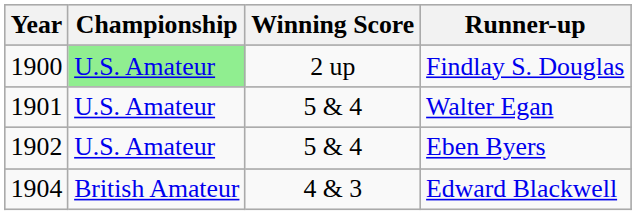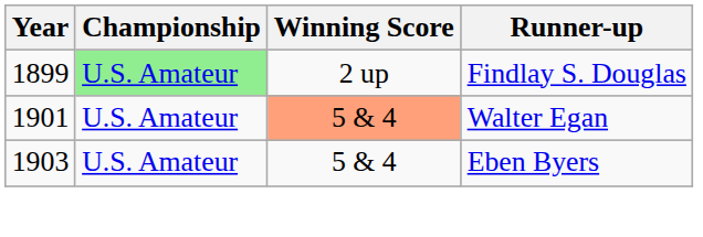Findlay S. Douglas | Year: 1900 -> 1899
Walter Egan | Winning Score: no background -> lightsalmon background
Eben Byers | Year: 1902 -> 1903
- row: 1904 | British Amateur | 4 & 3 | Edward Blackwell
